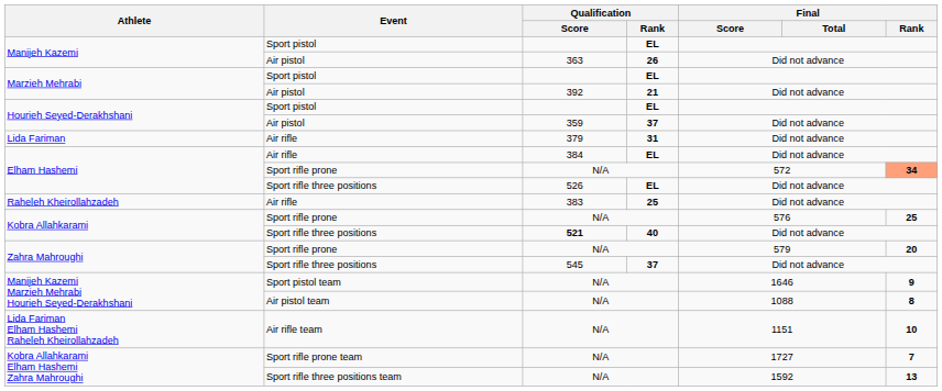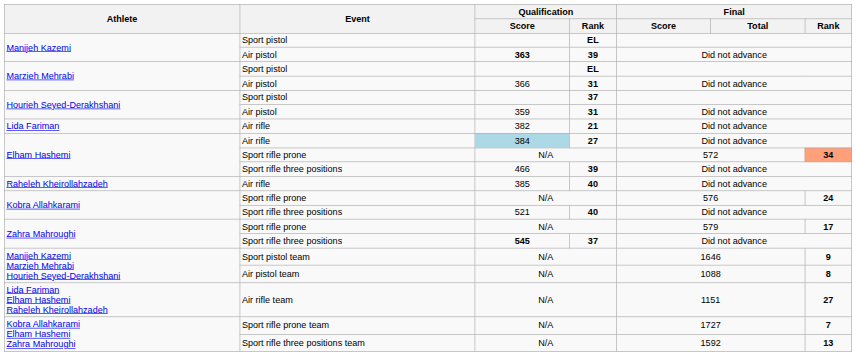Manijeh Kazemi / Air pistol | Qualification / Score: normal -> bold
Manijeh Kazemi / Air pistol | Qualification / Rank: 26 -> 39
Marzieh Mehrabi / Air pistol | Qualification / Score: 392 -> 366
Marzieh Mehrabi / Air pistol | Qualification / Rank: 21 -> 31
Hourieh Seyed-Derakhshani / Sport pistol | Qualification / Rank: EL -> 37
Hourieh Seyed-Derakhshani / Air pistol | Qualification / Rank: 37 -> 31
Lida Fariman | Qualification / Score: 379 -> 382
Lida Fariman | Qualification / Rank: 31 -> 21
Elham Hashemi / Air rifle | Qualification / Score: no background -> lightblue background
Elham Hashemi / Air rifle | Qualification / Rank: EL -> 27
Elham Hashemi / Sport rifle three positions | Qualification / Score: 526 -> 466
Elham Hashemi / Sport rifle three positions | Qualification / Rank: EL -> 39
Raheleh Kheirollahzadeh | Qualification / Score: 383 -> 385
Raheleh Kheirollahzadeh | Qualification / Rank: 25 -> 40
Kobra Allahkarami / Sport rifle prone | Final / Rank: 25 -> 24
Kobra Allahkarami / Sport rifle three positions | Qualification / Score: bold -> normal
Zahra Mahroughi / Sport rifle prone | Final / Rank: 20 -> 17
Zahra Mahroughi / Sport rifle three positions | Qualification / Score: normal -> bold
Lida Fariman Elham Hashemi Raheleh Kheirollahzadeh | Final / Rank: 10 -> 27
